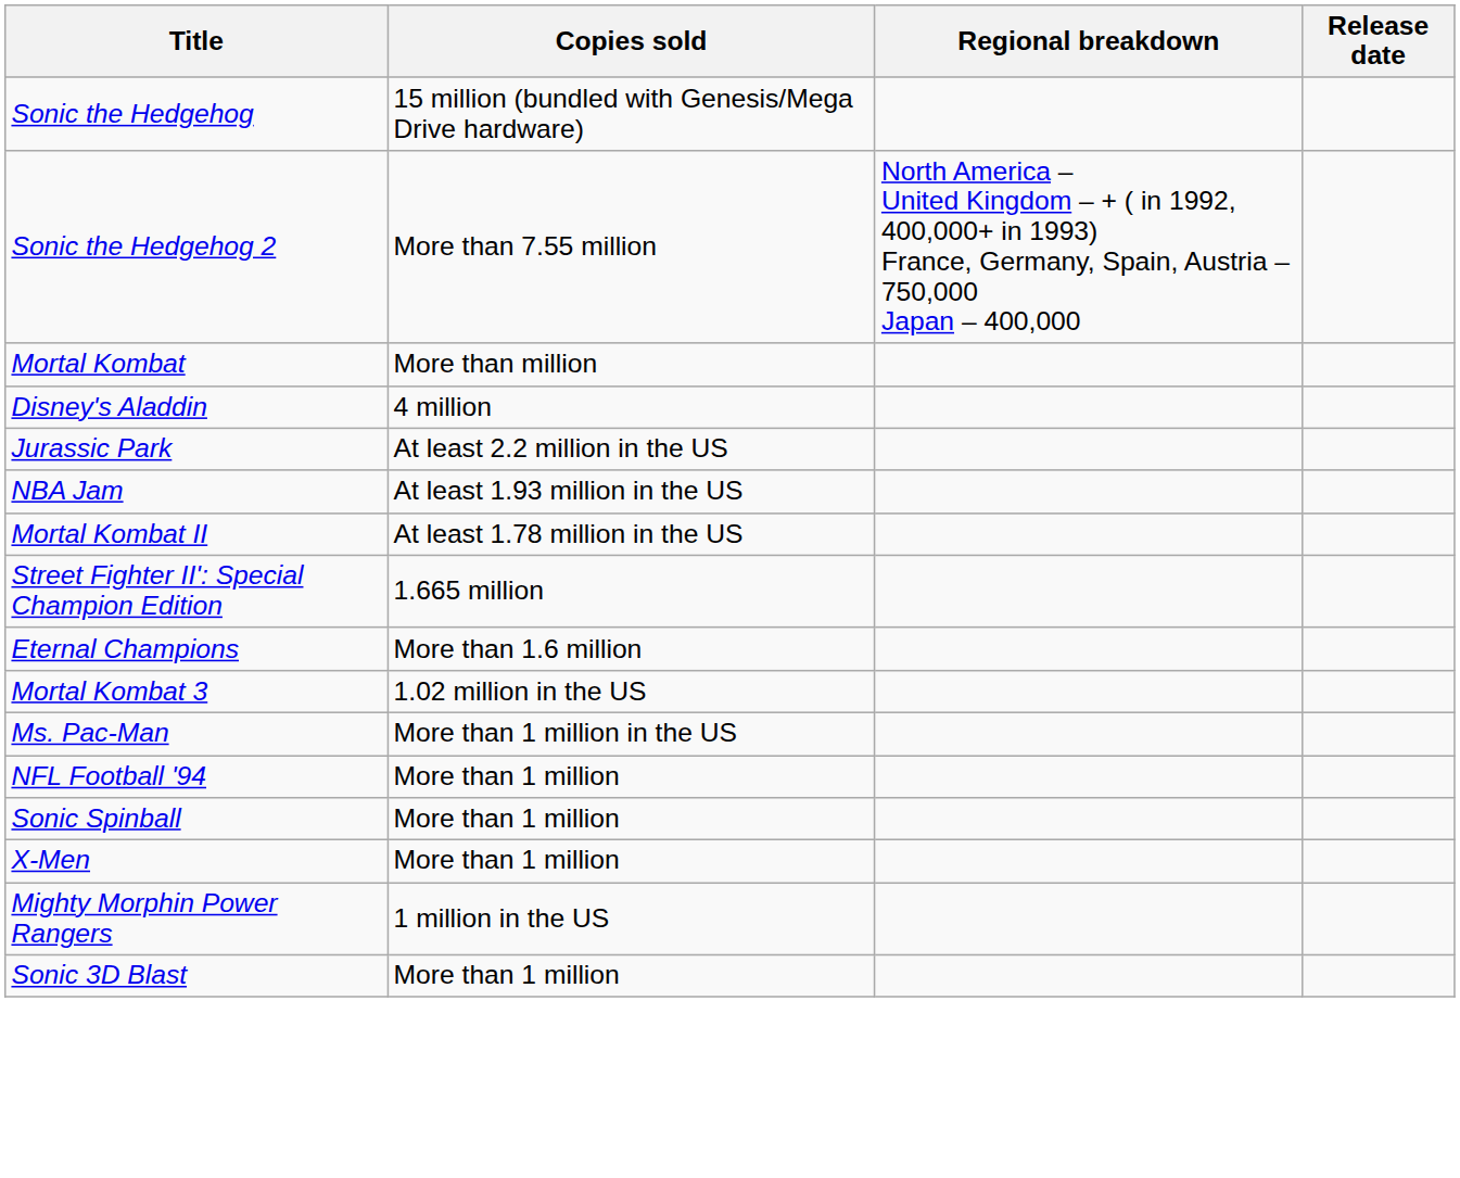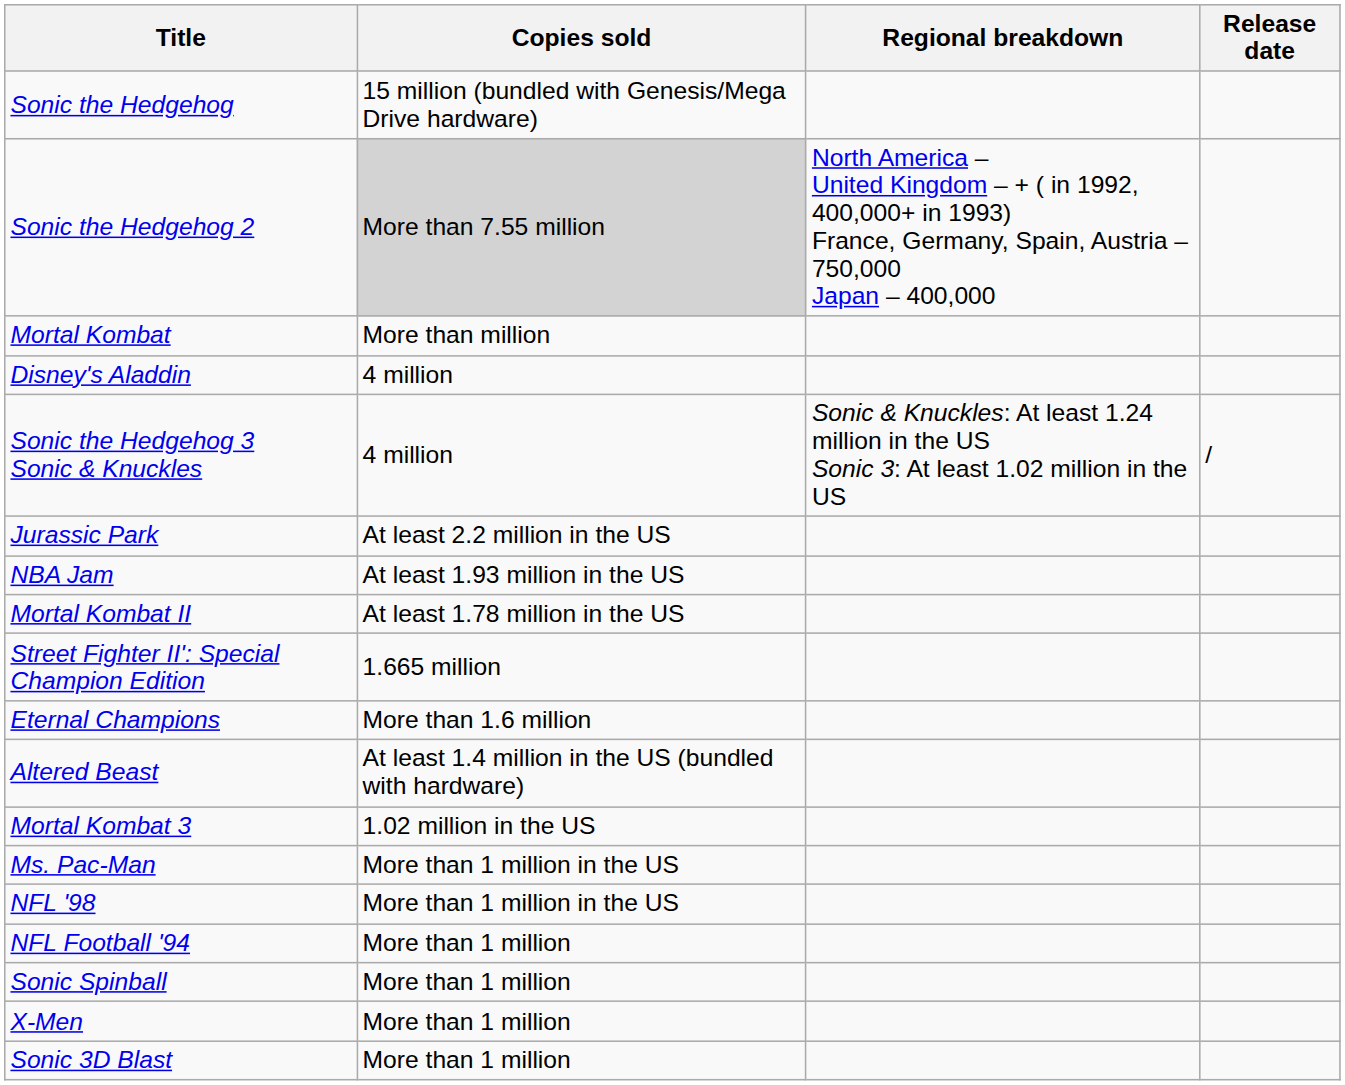Sonic the Hedgehog 2 | Copies sold: no background -> lightgrey background
+ row: Sonic the Hedgehog 3 Sonic & Knuckles | 4 million | Sonic & Knuckles: At least 1.24 million in the US Sonic 3: At least 1.02 million in the US | /
+ row: Altered Beast | At least 1.4 million in the US (bundled with hardware)
+ row: NFL '98 | More than 1 million in the US
- row: Mighty Morphin Power Rangers | 1 million in the US
